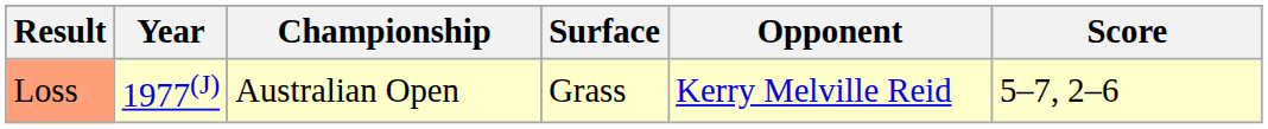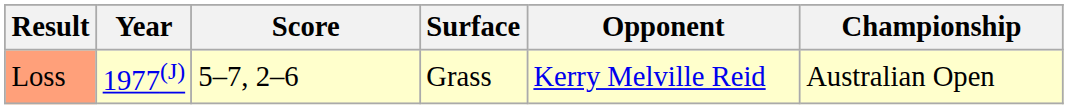columns swapped: Championship <-> Score
